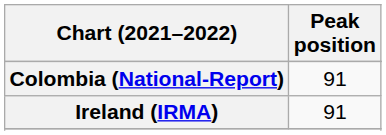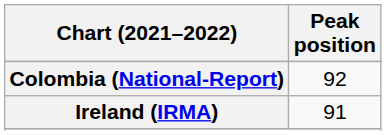Colombia (National-Report) | Peak position: 91 -> 92
